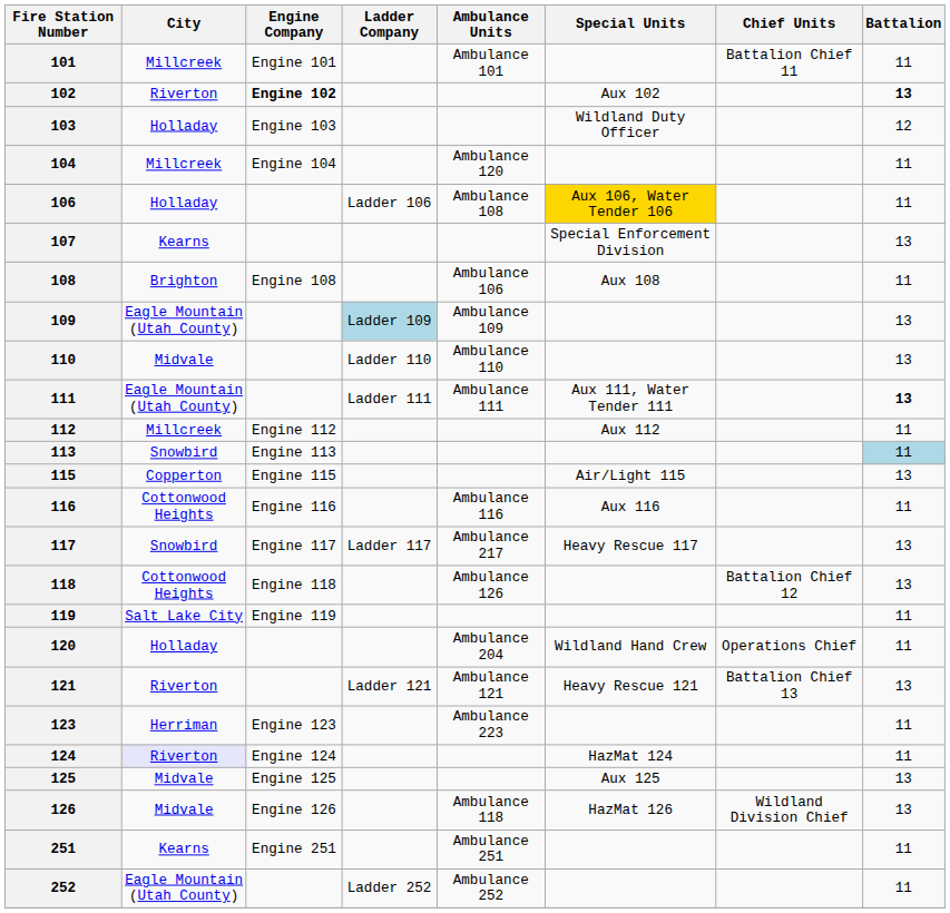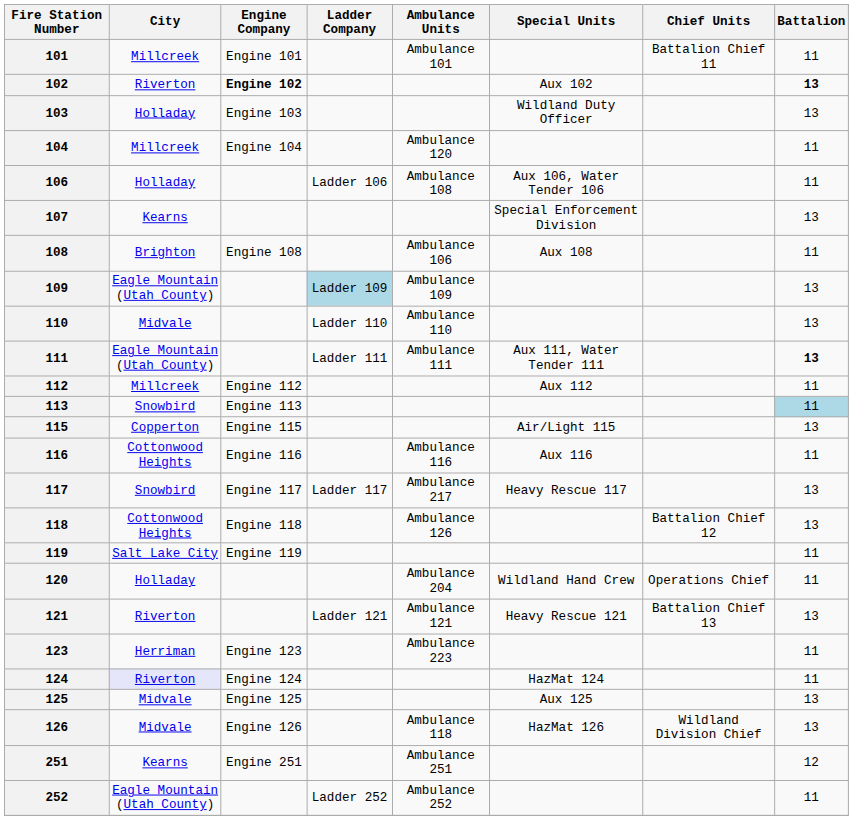103 | Battalion: 12 -> 13
106 | Special Units: gold background -> no background
251 | Battalion: 11 -> 12
